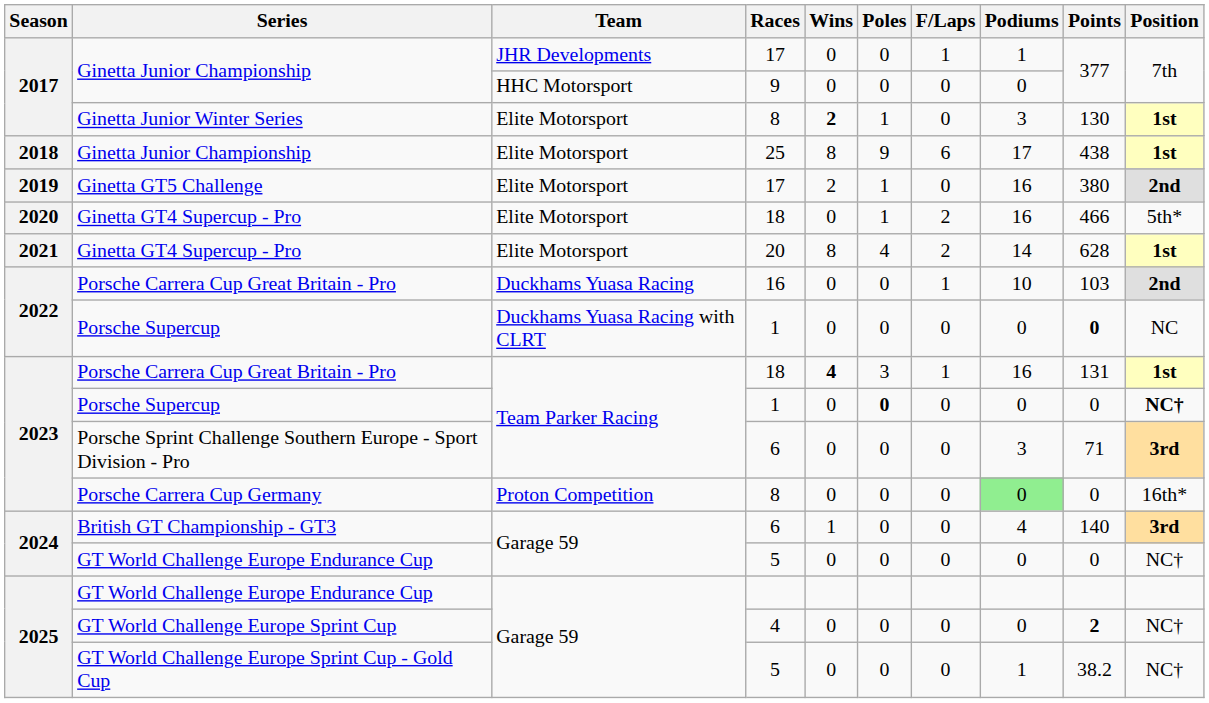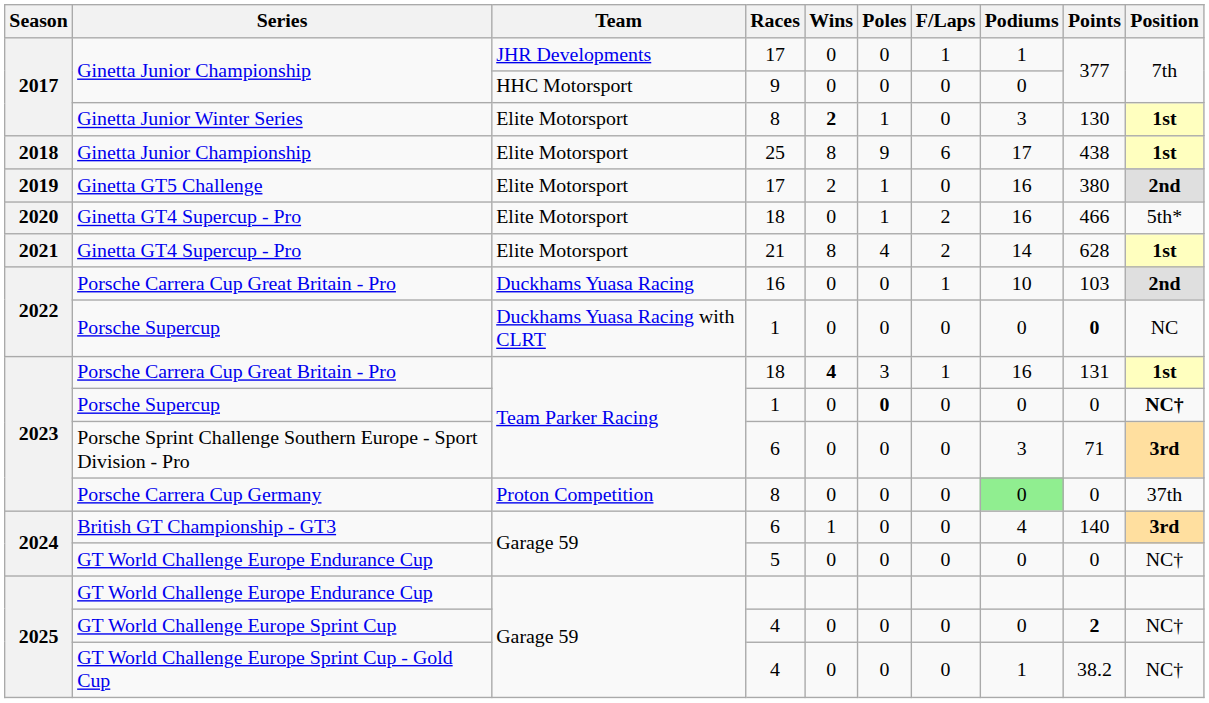2021 / Ginetta GT4 Supercup - Pro | Races: 20 -> 21
Porsche Carrera Cup Germany | Position: 16th* -> 37th
GT World Challenge Europe Sprint Cup - Gold Cup | Races: 5 -> 4
